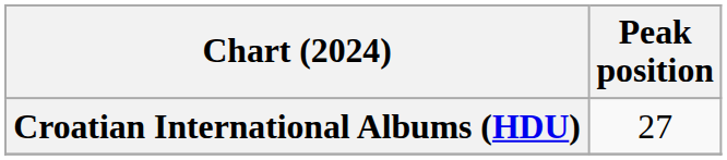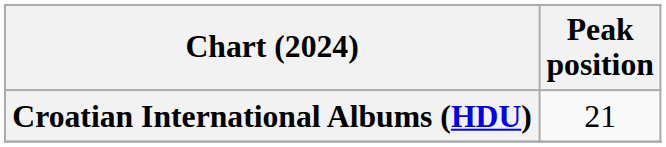Croatian International Albums (HDU) | Peak position: 27 -> 21
